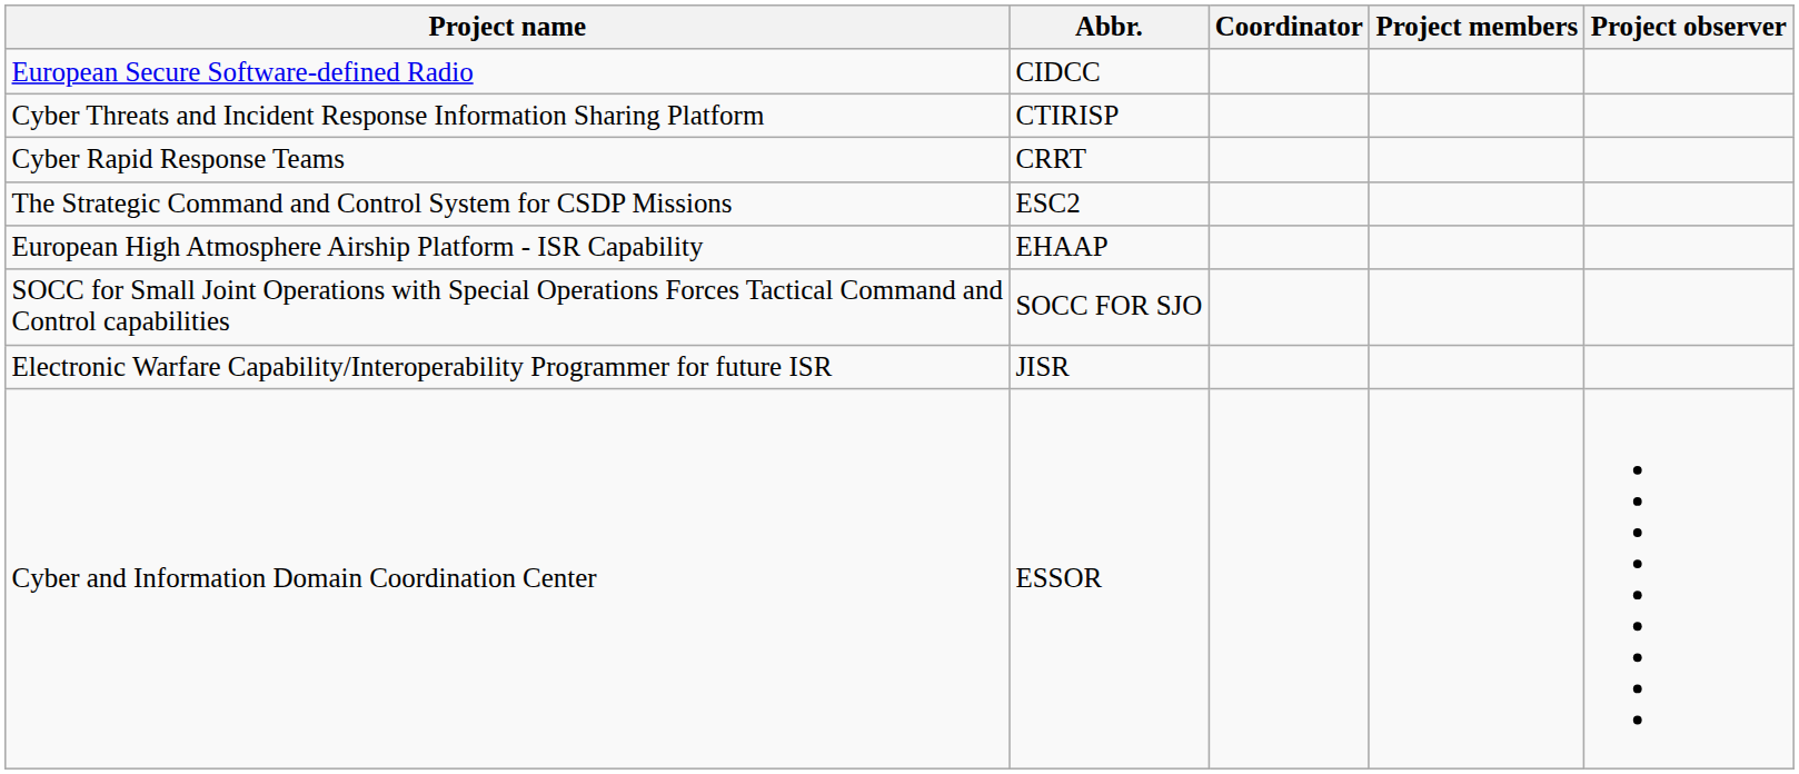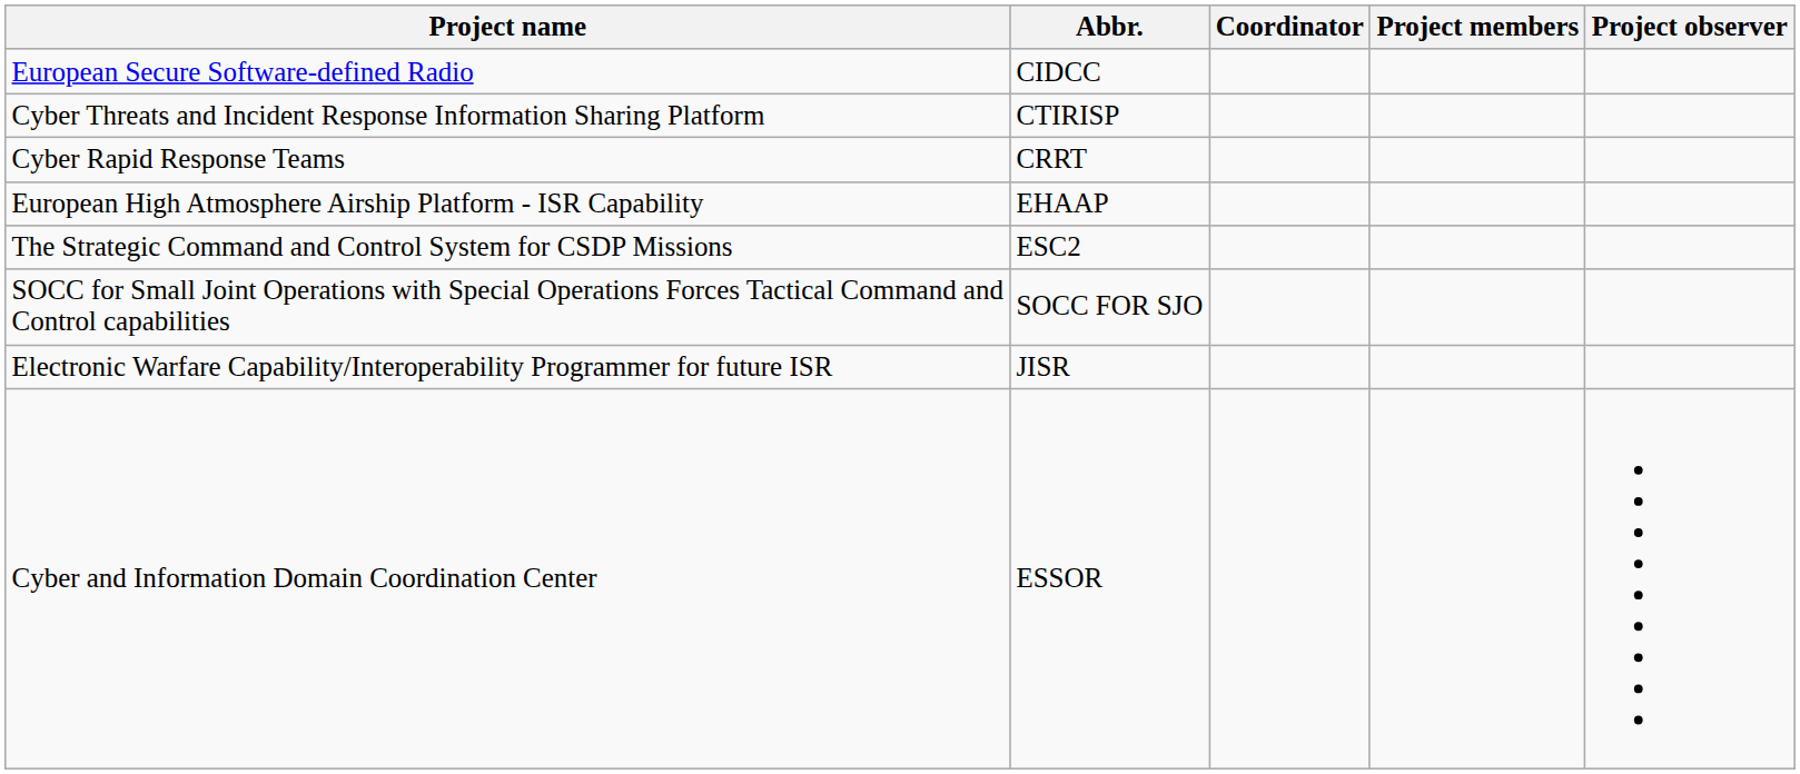rows swapped: The Strategic Command and Control System for CSDP Missions <-> European High Atmosphere Airship Platform - ISR Capability
